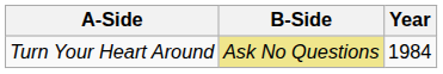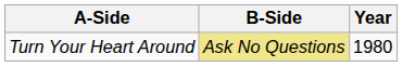Turn Your Heart Around | Year: 1984 -> 1980
